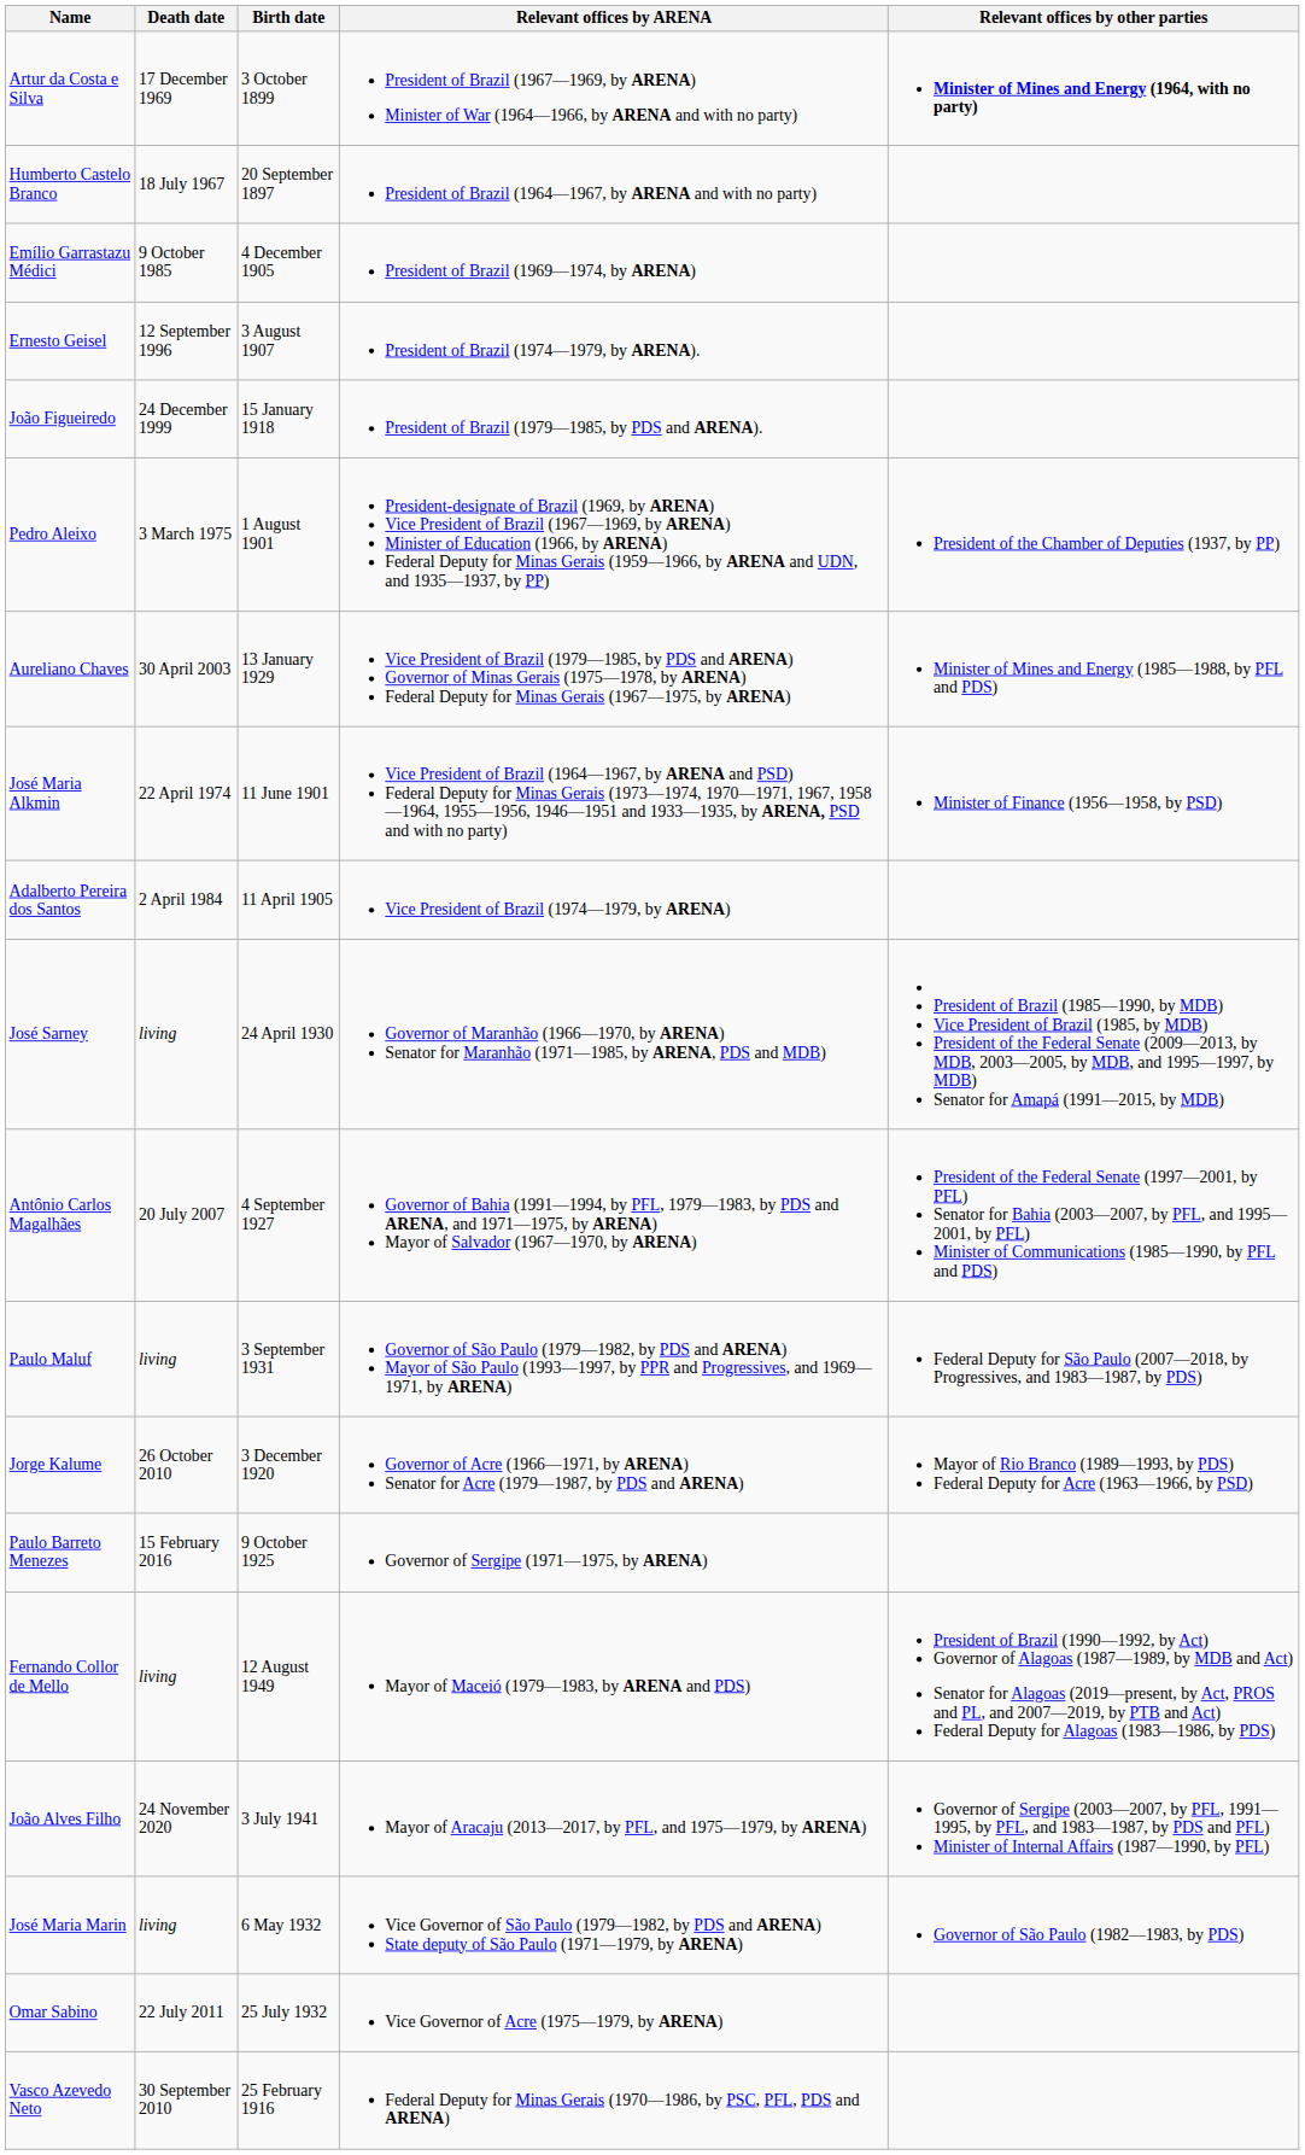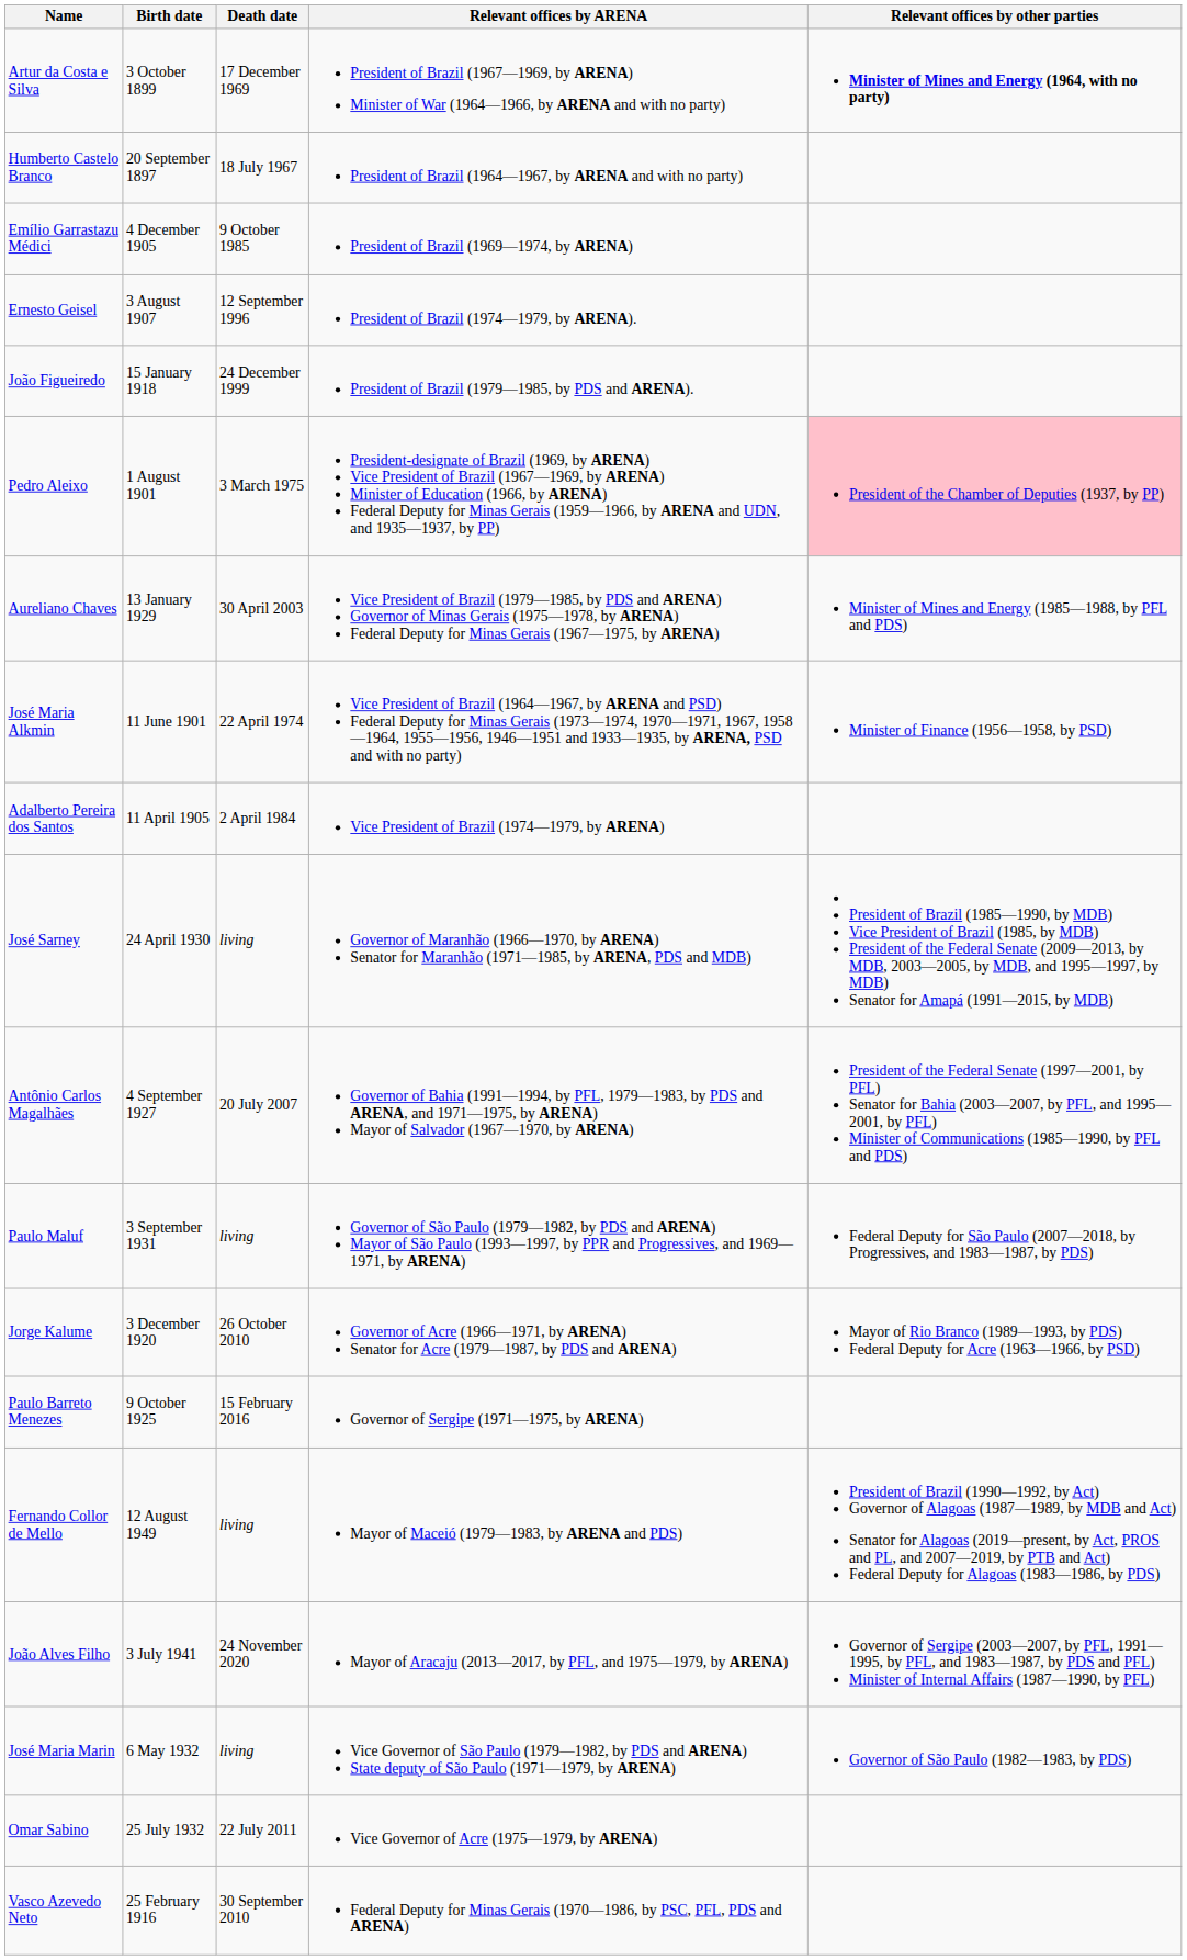columns swapped: Birth date <-> Death date
Pedro Aleixo | Relevant offices by other parties: no background -> pink background
